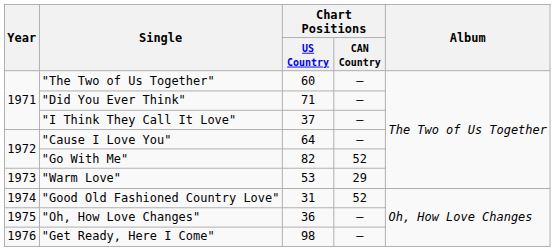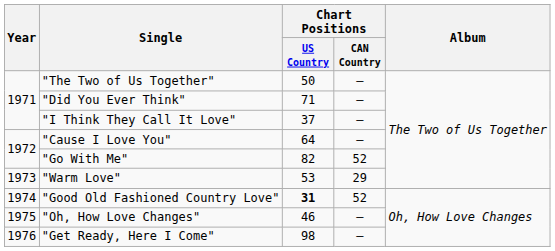"The Two of Us Together" | Chart Positions / US Country: 60 -> 50
"Good Old Fashioned Country Love" | Chart Positions / US Country: normal -> bold
"Oh, How Love Changes" | Chart Positions / US Country: 36 -> 46
